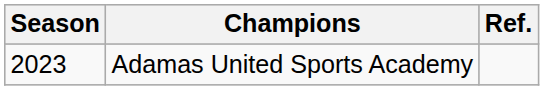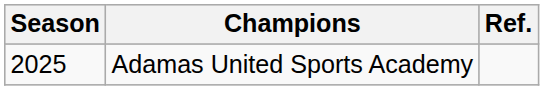Adamas United Sports Academy | Season: 2023 -> 2025
